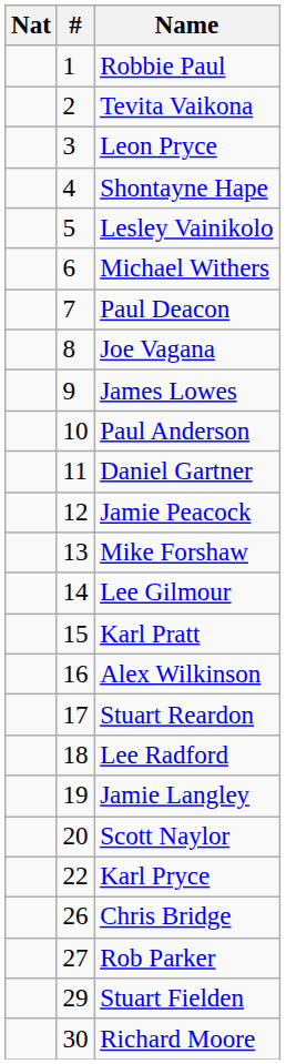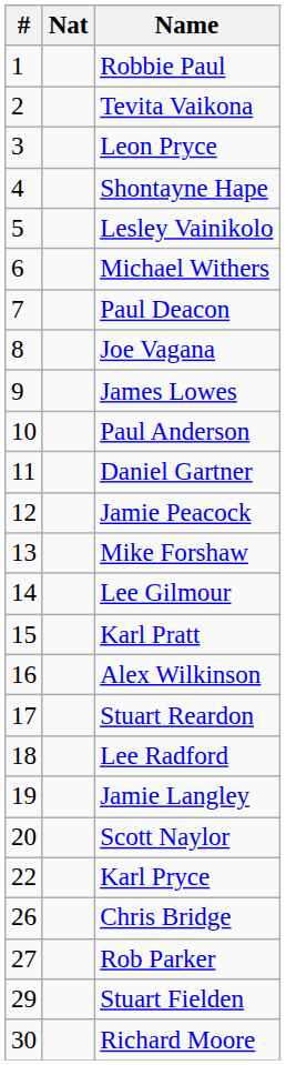columns swapped: Nat <-> #
